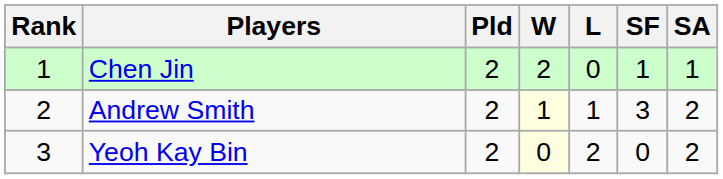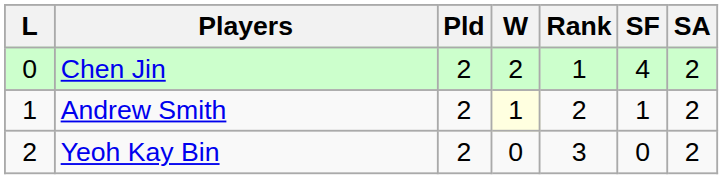columns swapped: Rank <-> L
Chen Jin | SF: 1 -> 4
Chen Jin | SA: 1 -> 2
Andrew Smith | SF: 3 -> 1
Yeoh Kay Bin | W: lightyellow background -> no background
